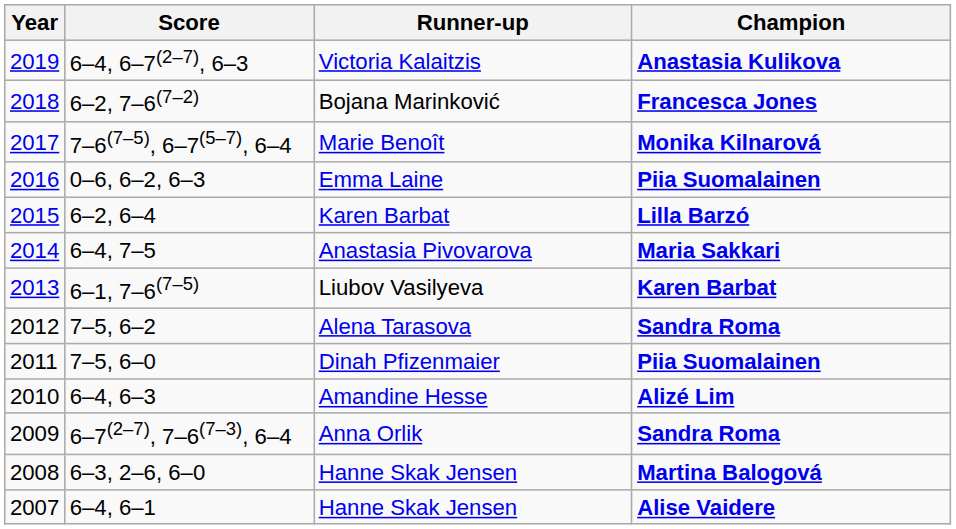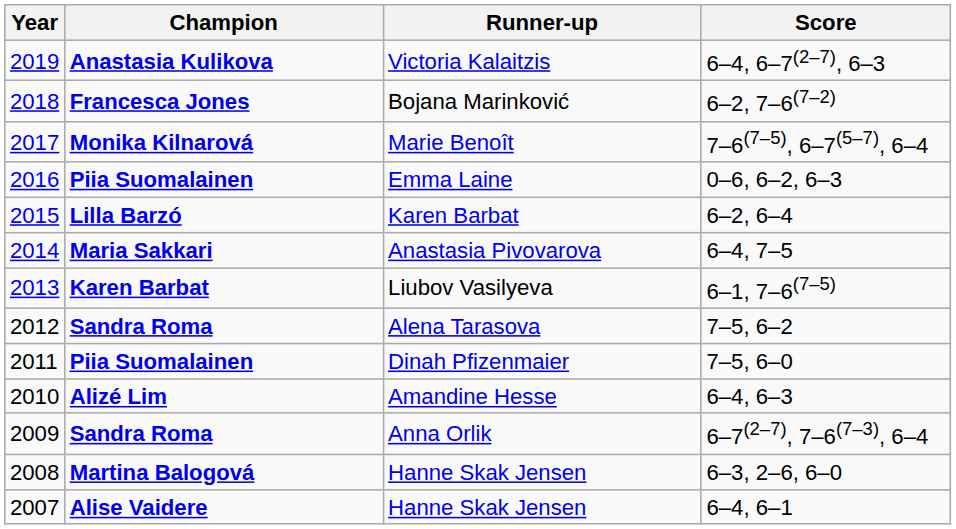columns swapped: Champion <-> Score
